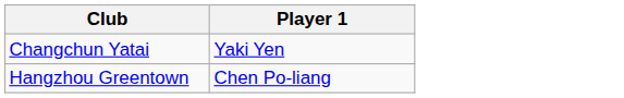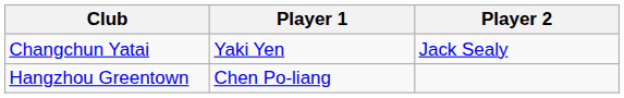+ column: Player 2 | Jack Sealy
